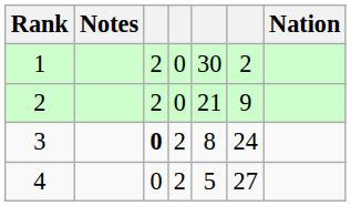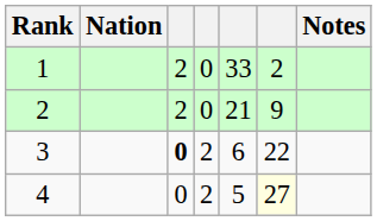columns swapped: Nation <-> Notes
1 | column 5: 30 -> 33
3 | column 5: 8 -> 6
3 | column 6: 24 -> 22
4 | column 6: no background -> lightyellow background
